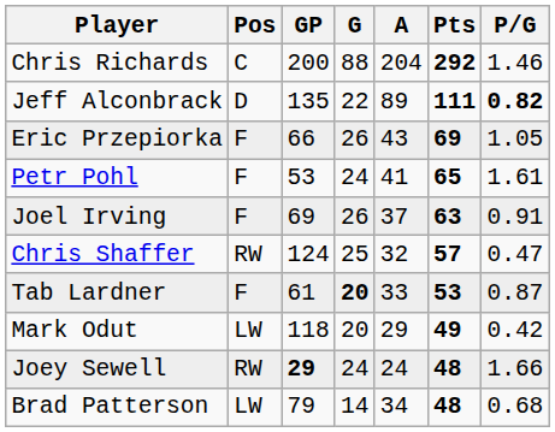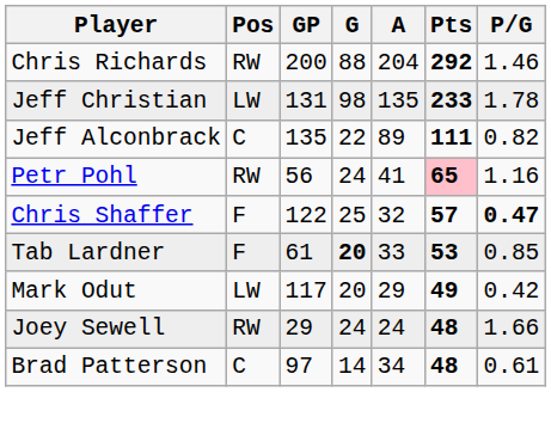Chris Richards | Pos: C -> RW
+ row: Jeff Christian | LW | 131 | 98 | 135 | 233 | 1.78
Jeff Alconbrack | Pos: D -> C
Jeff Alconbrack | P/G: bold -> normal
- row: Eric Przepiorka | F | 66 | 26 | 43 | 69 | 1.05
Petr Pohl | Pos: F -> RW
Petr Pohl | GP: 53 -> 56
Petr Pohl | Pts: no background -> pink background
Petr Pohl | P/G: 1.61 -> 1.16
- row: Joel Irving | F | 69 | 26 | 37 | 63 | 0.91
Chris Shaffer | Pos: RW -> F
Chris Shaffer | GP: 124 -> 122
Chris Shaffer | P/G: normal -> bold
Tab Lardner | P/G: 0.87 -> 0.85
Mark Odut | GP: 118 -> 117
Joey Sewell | GP: bold -> normal
Brad Patterson | Pos: LW -> C
Brad Patterson | GP: 79 -> 97
Brad Patterson | P/G: 0.68 -> 0.61
